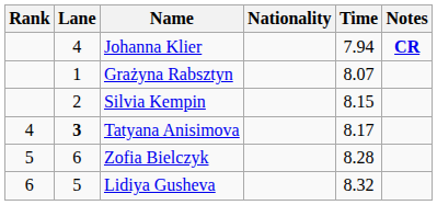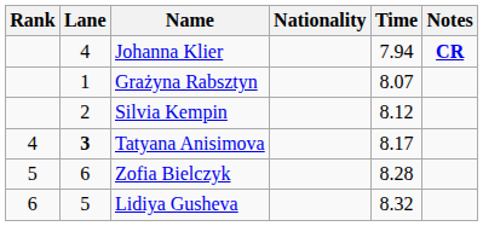Silvia Kempin | Time: 8.15 -> 8.12
